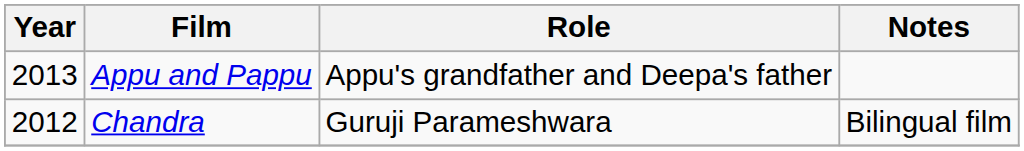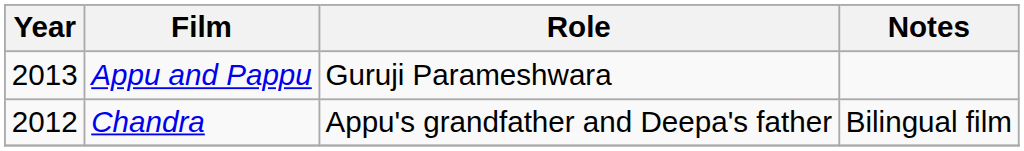Appu and Pappu | Role: Appu's grandfather and Deepa's father -> Guruji Parameshwara
Chandra | Role: Guruji Parameshwara -> Appu's grandfather and Deepa's father
